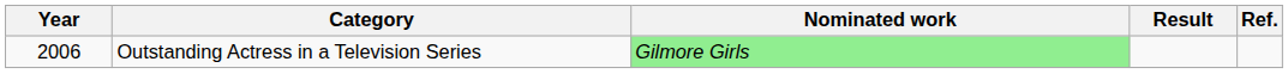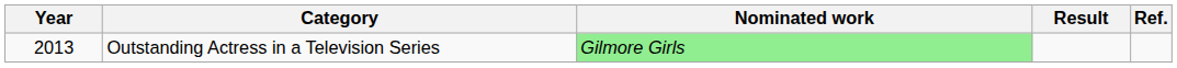Outstanding Actress in a Television Series | Year: 2006 -> 2013
